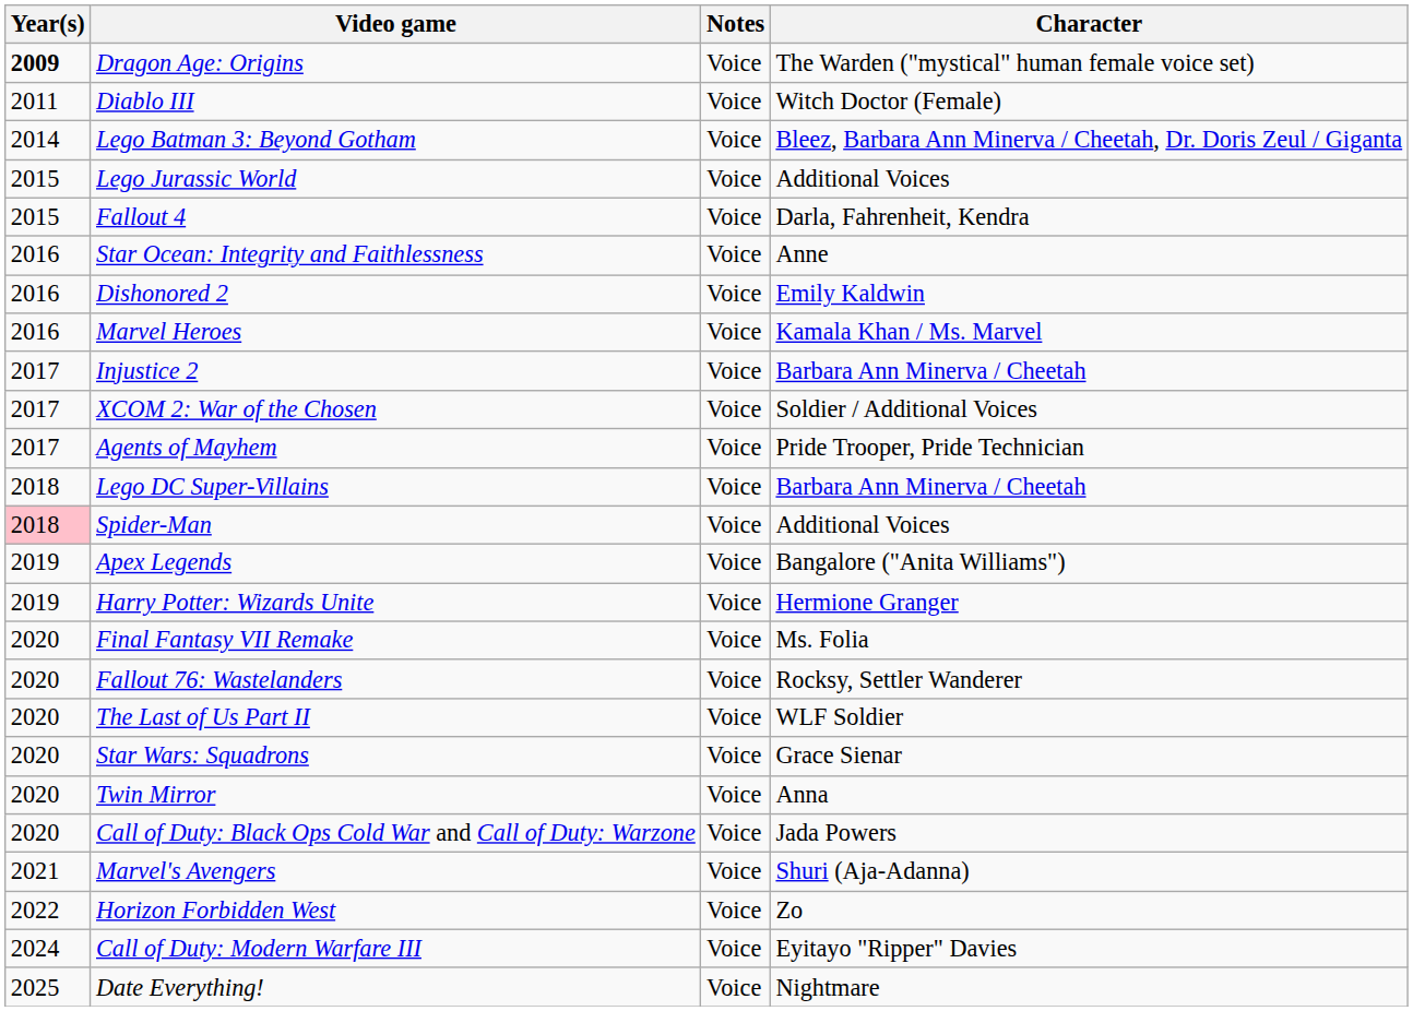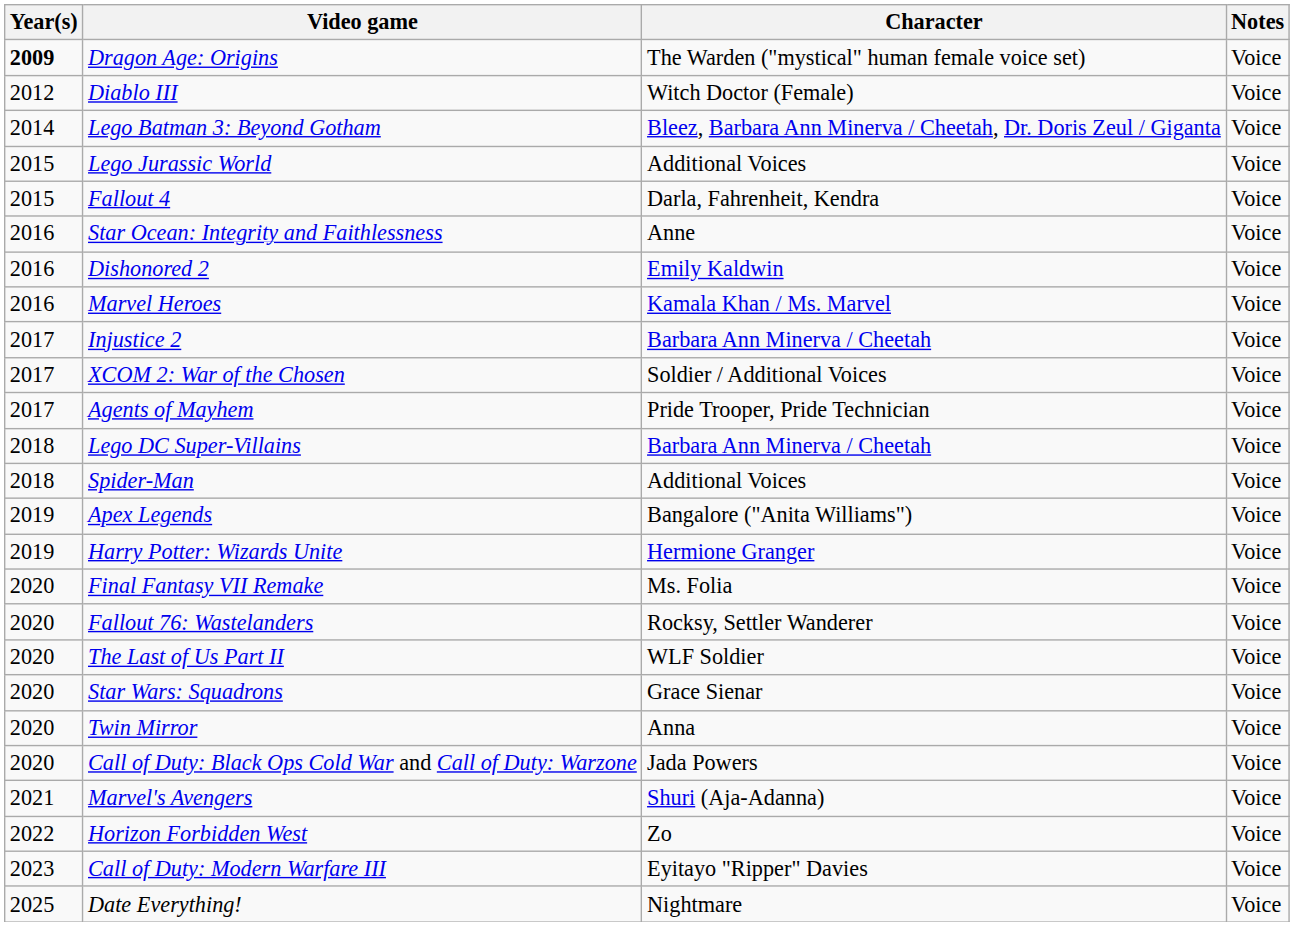columns swapped: Character <-> Notes
Diablo III | Year(s): 2011 -> 2012
Spider-Man | Year(s): pink background -> no background
Call of Duty: Modern Warfare III | Year(s): 2024 -> 2023
